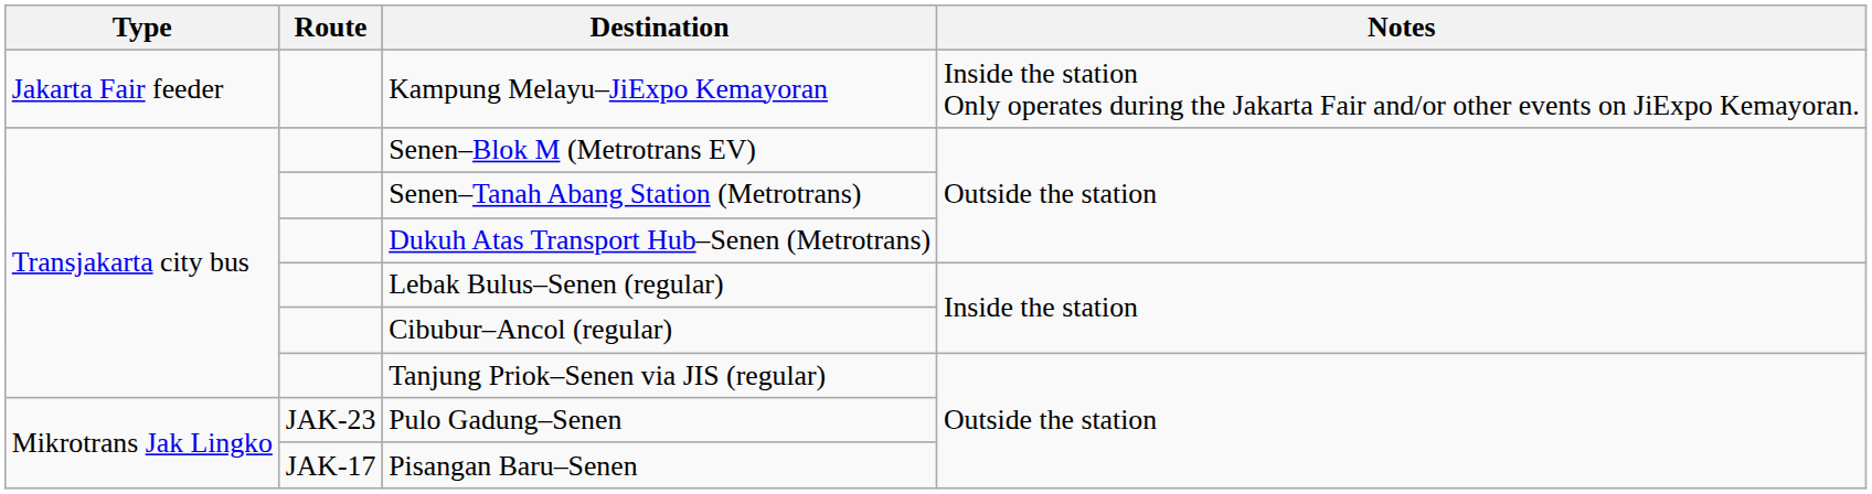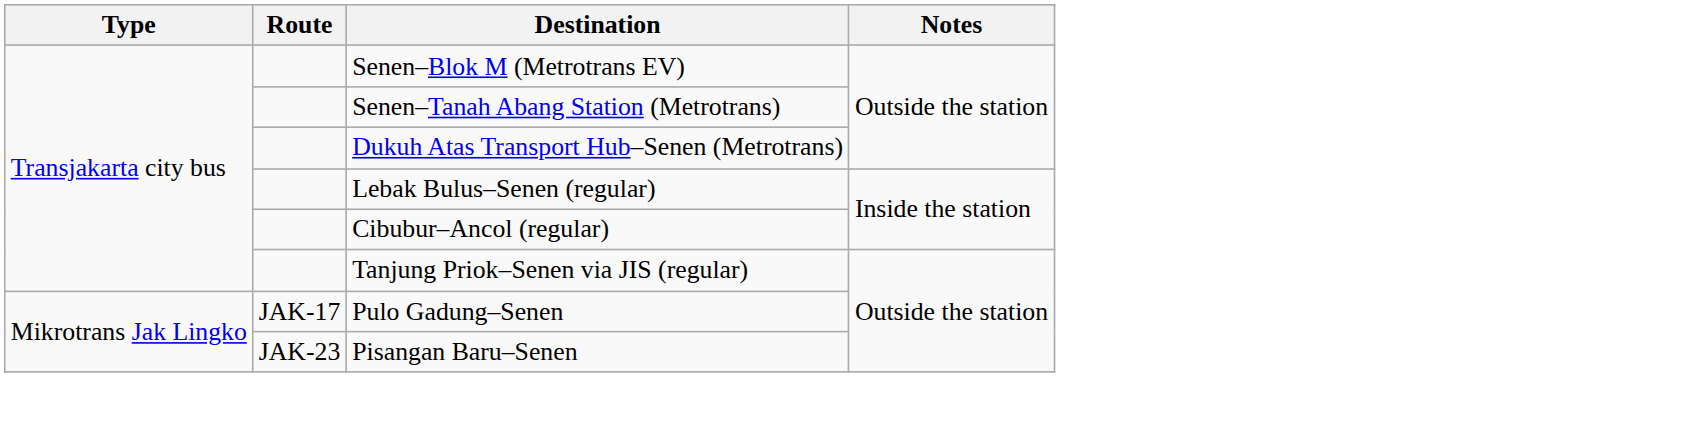- row: Jakarta Fair feeder | Kampung Melayu–JiExpo Kemayoran | Inside the station Only operates during the Jakarta Fair and/or other events on JiExpo Kemayoran.
Pulo Gadung–Senen | Route: JAK-23 -> JAK-17
Pisangan Baru–Senen | Route: JAK-17 -> JAK-23
